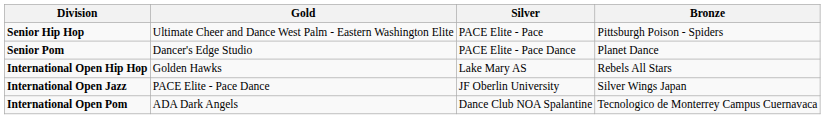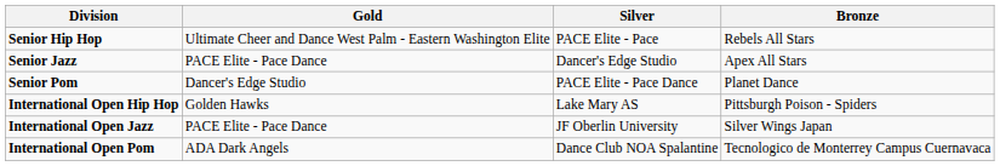Senior Hip Hop | Bronze: Pittsburgh Poison - Spiders -> Rebels All Stars
+ row: Senior Jazz | PACE Elite - Pace Dance | Dancer's Edge Studio | Apex All Stars
International Open Hip Hop | Bronze: Rebels All Stars -> Pittsburgh Poison - Spiders
